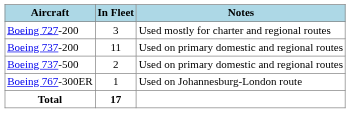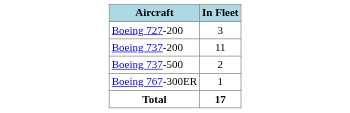- column: Notes | Used mostly for charter and regional routes | Used on primary domestic and regional routes | Used on primary domestic and regional routes | Used on Johannesburg-London route
